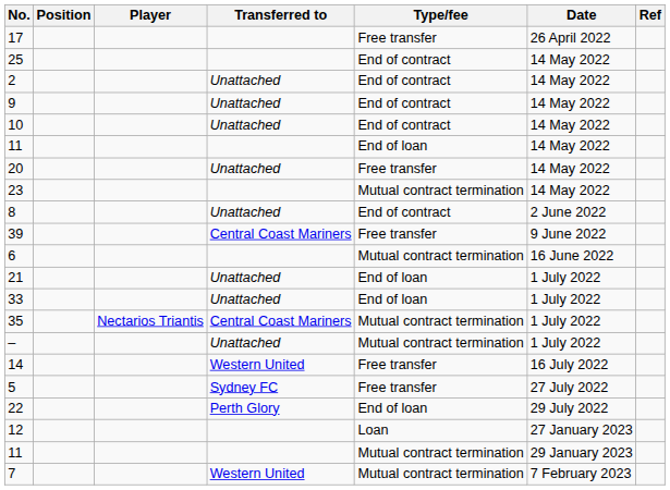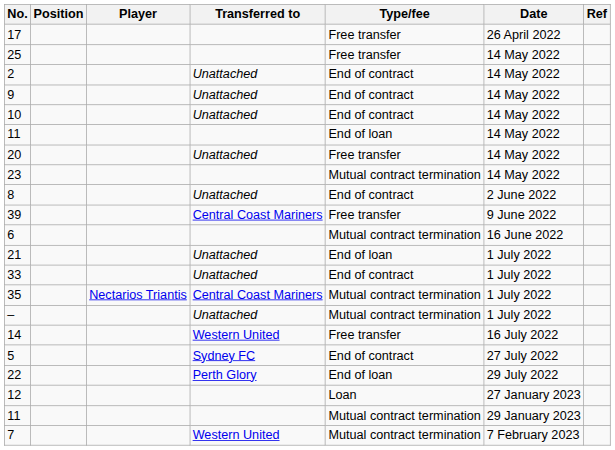25 | Type/fee: End of contract -> Free transfer
33 | Type/fee: End of loan -> End of contract
5 | Type/fee: Free transfer -> End of contract
